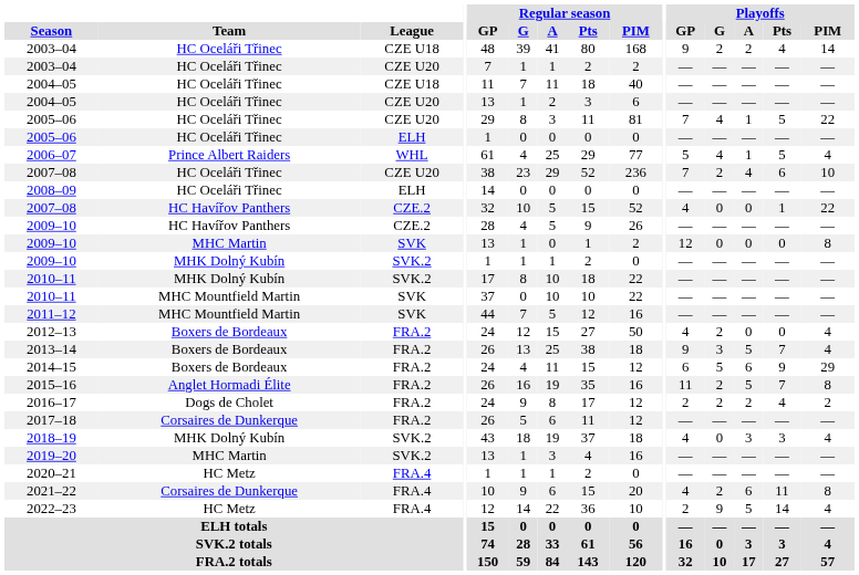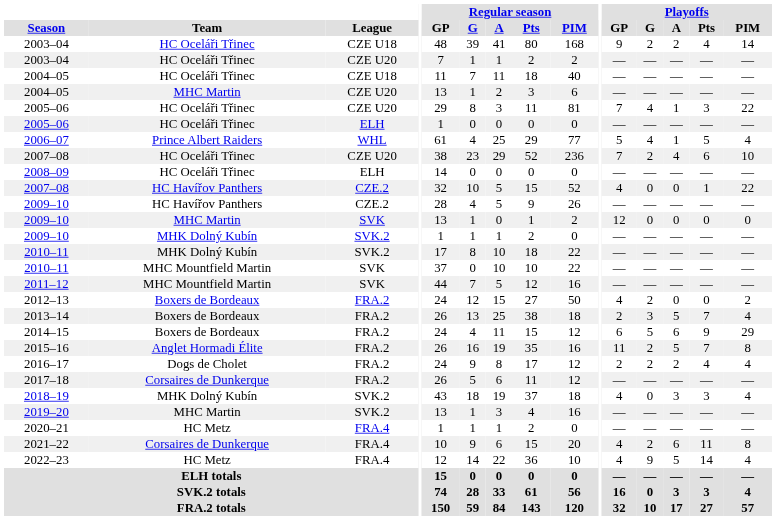2004–05 / CZE U20 | Team: HC Oceláři Třinec -> MHC Martin
2005–06 / CZE U20 | Playoffs / Pts: 5 -> 3
2009–10 / SVK | Playoffs / PIM: 8 -> 0
2012–13 | Playoffs / PIM: 4 -> 2
2013–14 | Playoffs / GP: 9 -> 2
2016–17 | Playoffs / PIM: 2 -> 4
2022–23 | Playoffs / GP: 2 -> 4
